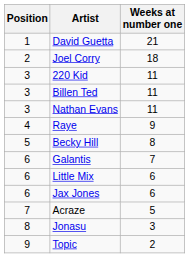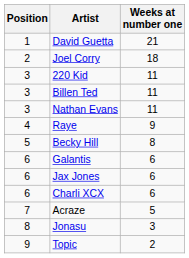Galantis | Weeks at number one: 7 -> 6
- row: 6 | Little Mix | 6
+ row: 6 | Charli XCX | 6
